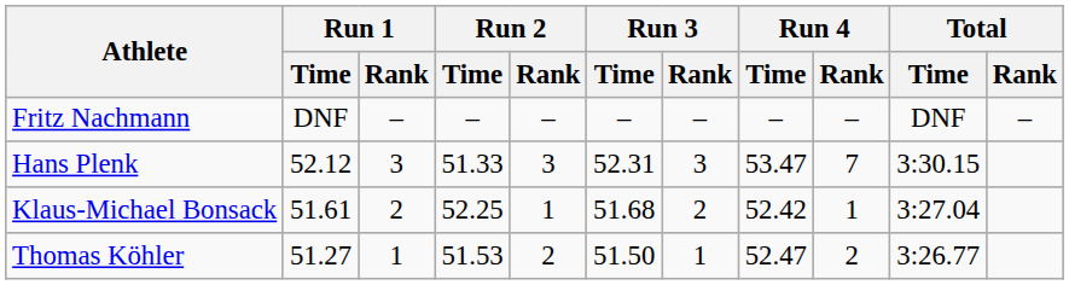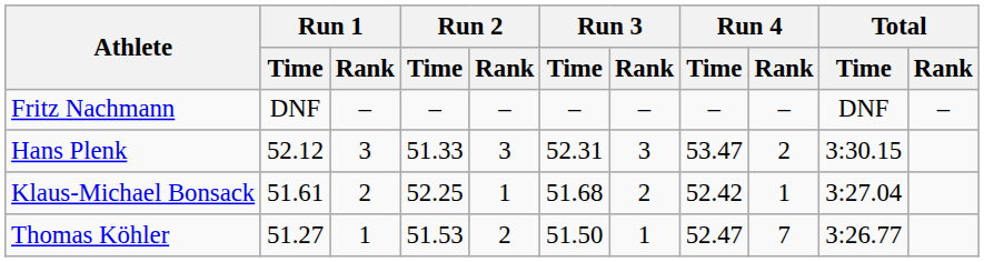Hans Plenk | Run 4 / Rank: 7 -> 2
Thomas Köhler | Run 4 / Rank: 2 -> 7
